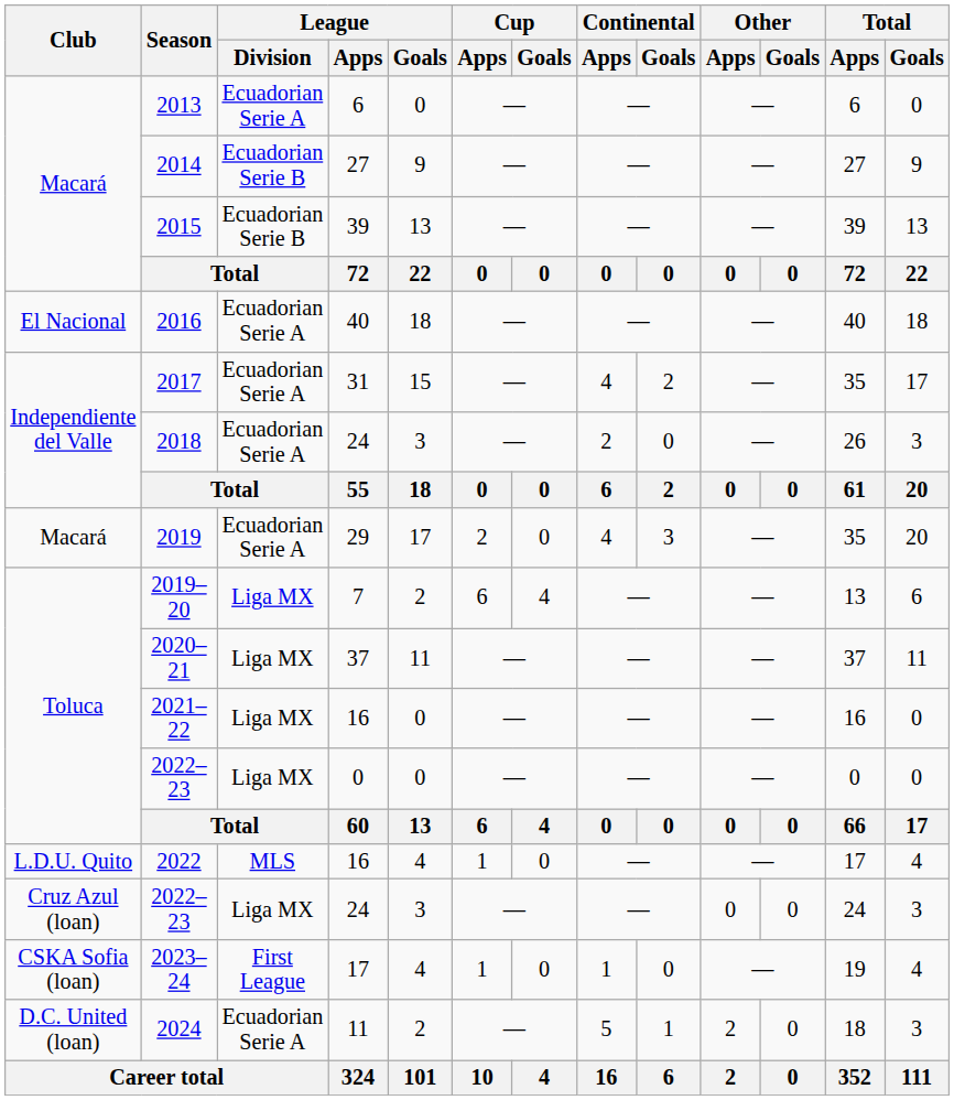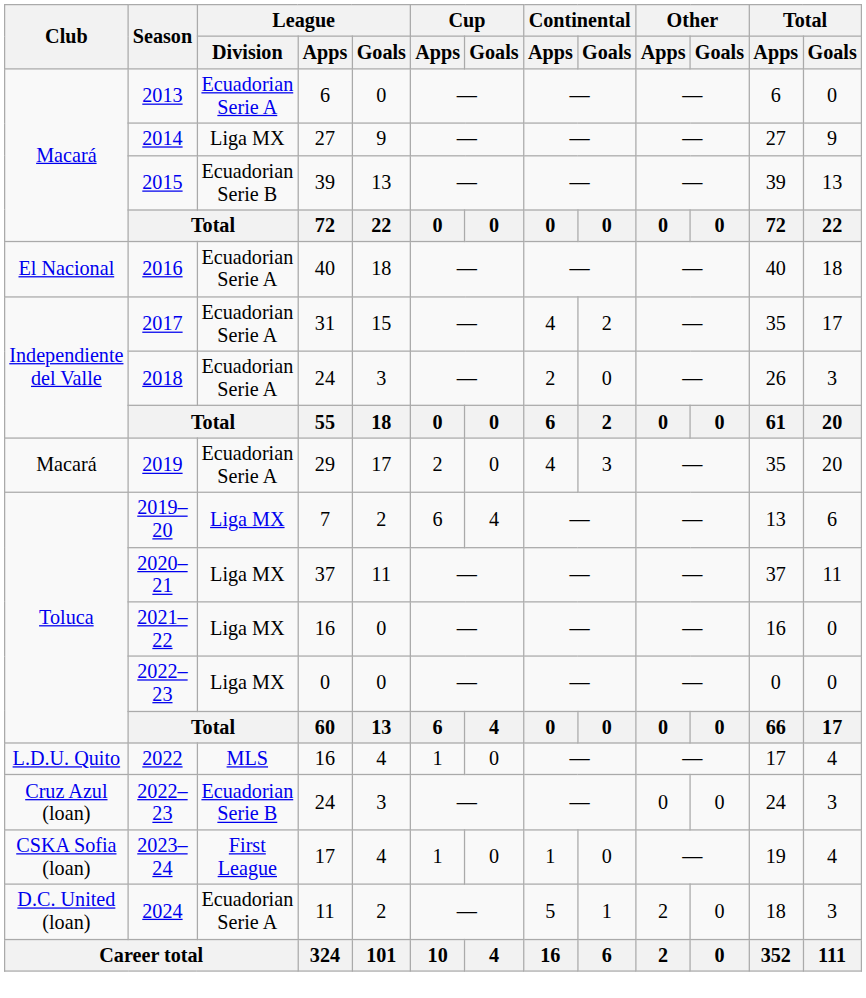2014 | League / Division: Ecuadorian Serie B -> Liga MX
2022–23 / 24 | League / Division: Liga MX -> Ecuadorian Serie B
